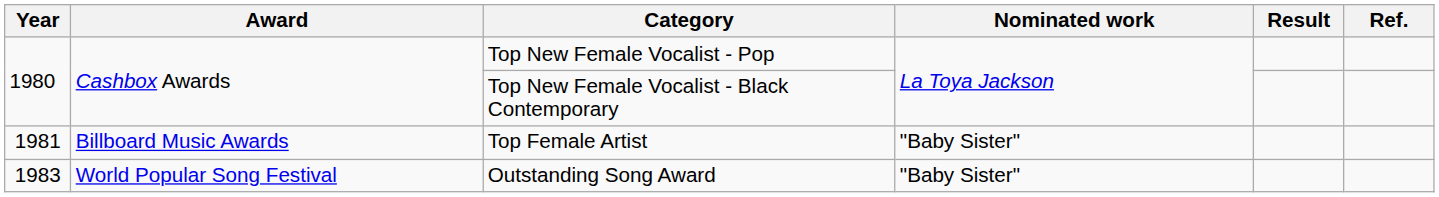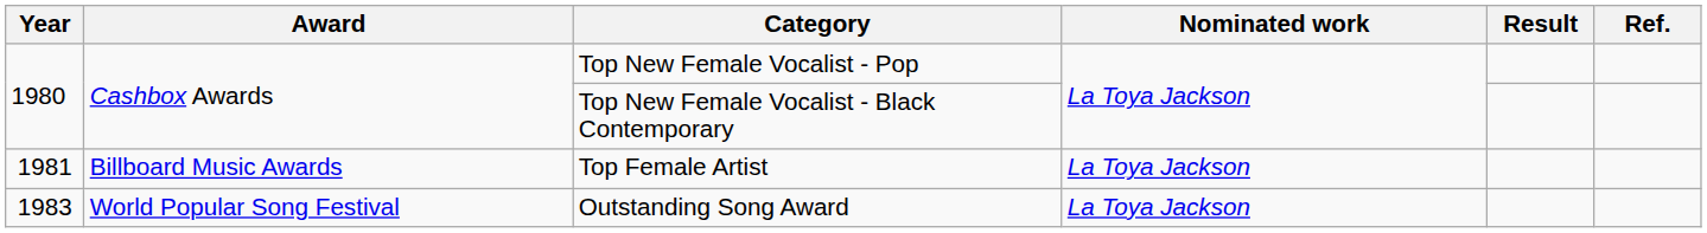Top Female Artist | Nominated work: "Baby Sister" -> La Toya Jackson
Outstanding Song Award | Nominated work: "Baby Sister" -> La Toya Jackson
